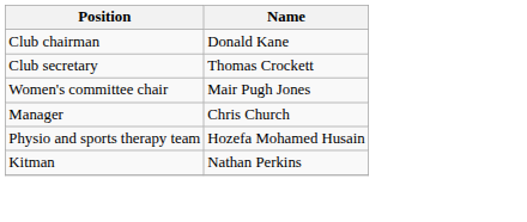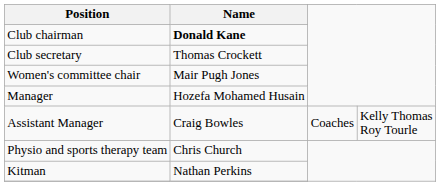Club chairman | Name: normal -> bold
Manager | Name: Chris Church -> Hozefa Mohamed Husain
+ row: Assistant Manager | Craig Bowles | Coaches | Kelly Thomas Roy Tourle
Physio and sports therapy team | Name: Hozefa Mohamed Husain -> Chris Church
